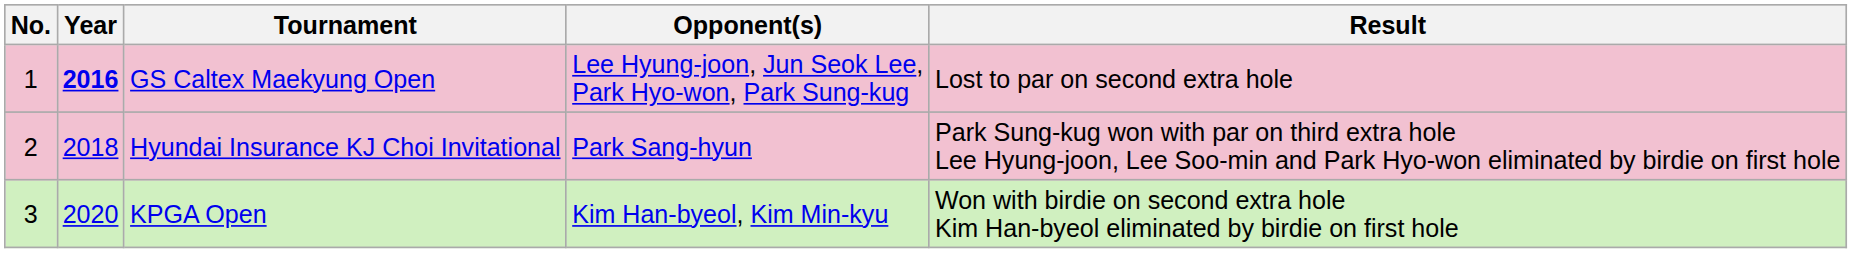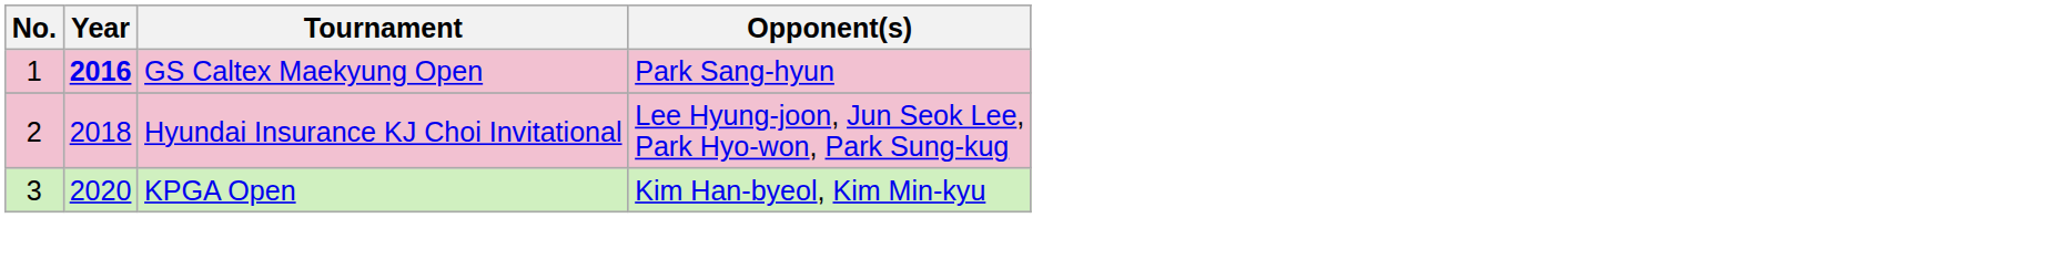- column: Result | Lost to par on second extra hole | Park Sung-kug won with par on third extra hole Lee Hyung-joon, Lee Soo-min and Park Hyo-won eliminated by birdie on first hole | Won with birdie on second extra hole Kim Han-byeol eliminated by birdie on first hole
GS Caltex Maekyung Open | Opponent(s): Lee Hyung-joon, Jun Seok Lee, Park Hyo-won, Park Sung-kug -> Park Sang-hyun
Hyundai Insurance KJ Choi Invitational | Opponent(s): Park Sang-hyun -> Lee Hyung-joon, Jun Seok Lee, Park Hyo-won, Park Sung-kug
